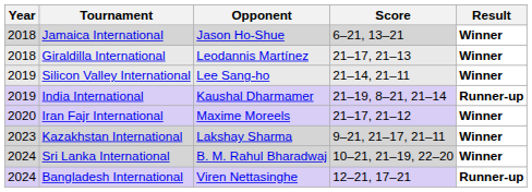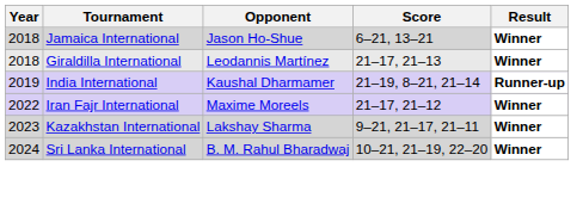- row: 2019 | Silicon Valley International | Lee Sang-ho | 21–14, 21–11 | Winner
Iran Fajr International | Year: 2020 -> 2022
- row: 2024 | Bangladesh International | Viren Nettasinghe | 12–21, 17–21 | Runner-up
